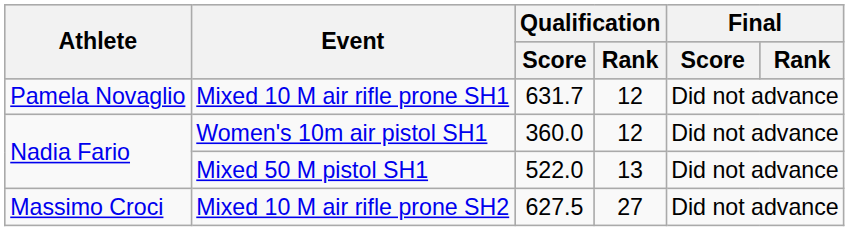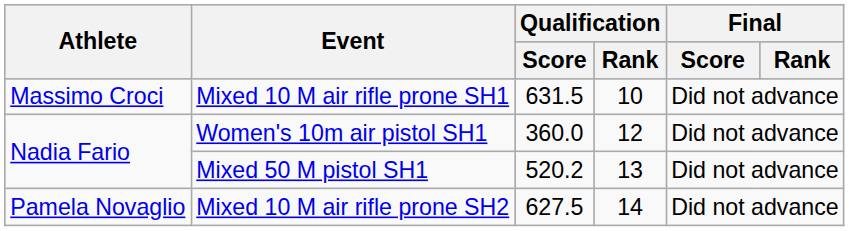Mixed 10 M air rifle prone SH1 | Athlete: Pamela Novaglio -> Massimo Croci
Mixed 10 M air rifle prone SH1 | Qualification / Score: 631.7 -> 631.5
Mixed 10 M air rifle prone SH1 | Qualification / Rank: 12 -> 10
Mixed 50 M pistol SH1 | Qualification / Score: 522.0 -> 520.2
Mixed 10 M air rifle prone SH2 | Athlete: Massimo Croci -> Pamela Novaglio
Mixed 10 M air rifle prone SH2 | Qualification / Rank: 27 -> 14
